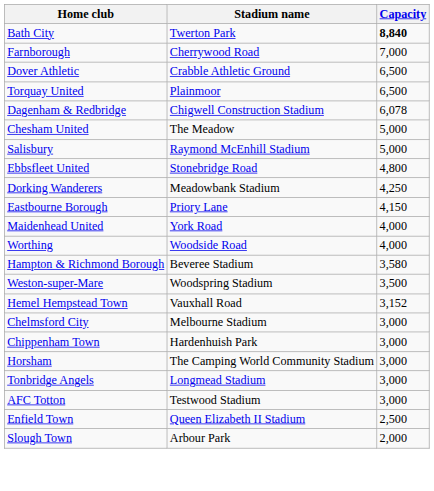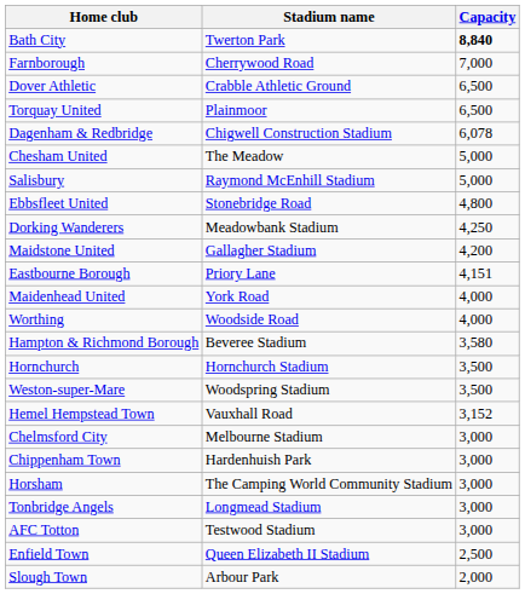+ row: Maidstone United | Gallagher Stadium | 4,200
Eastbourne Borough | Capacity: 4,150 -> 4,151
+ row: Hornchurch | Hornchurch Stadium | 3,500
